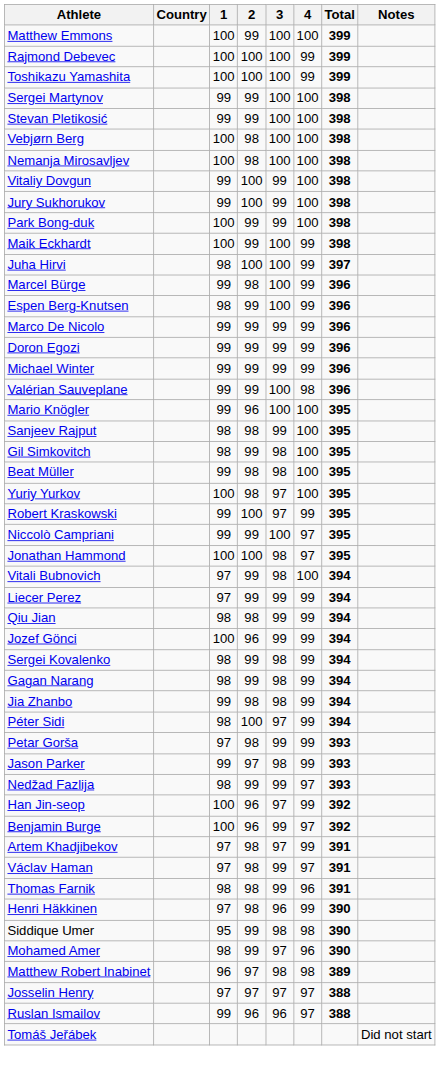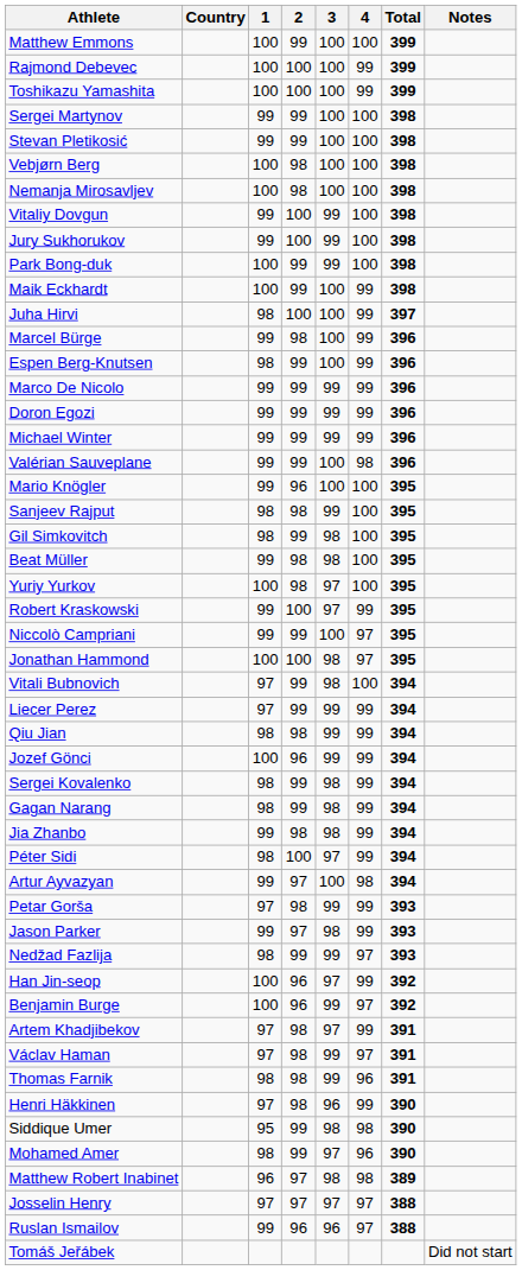+ row: Artur Ayvazyan | 99 | 97 | 100 | 98 | 394
